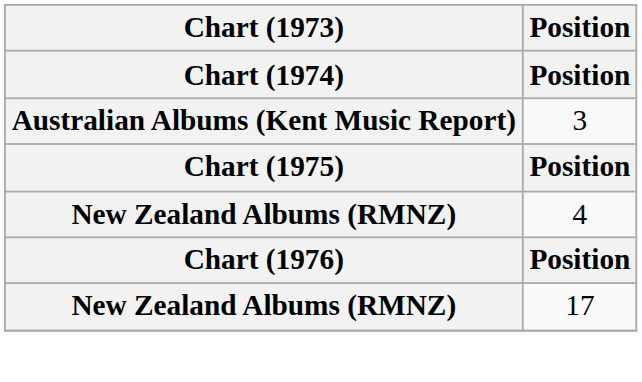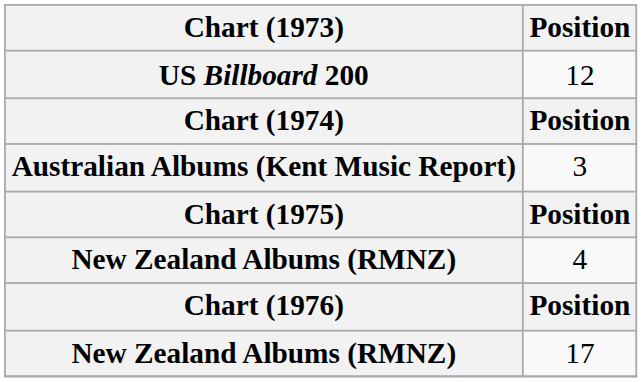+ row: US Billboard 200 | 12
